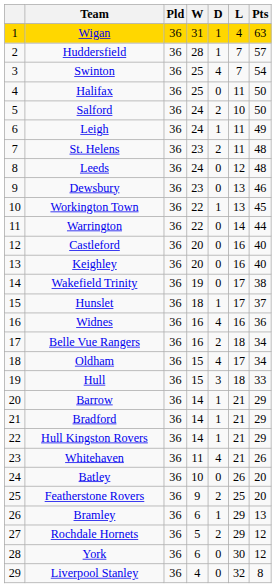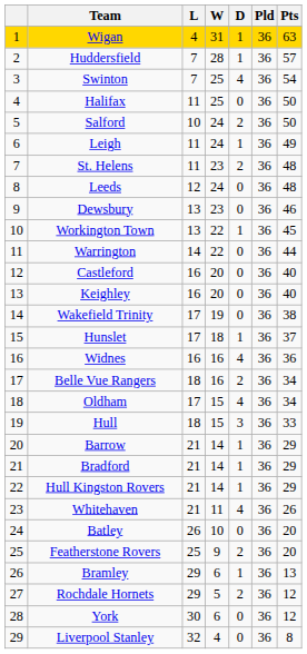columns swapped: Pld <-> L
